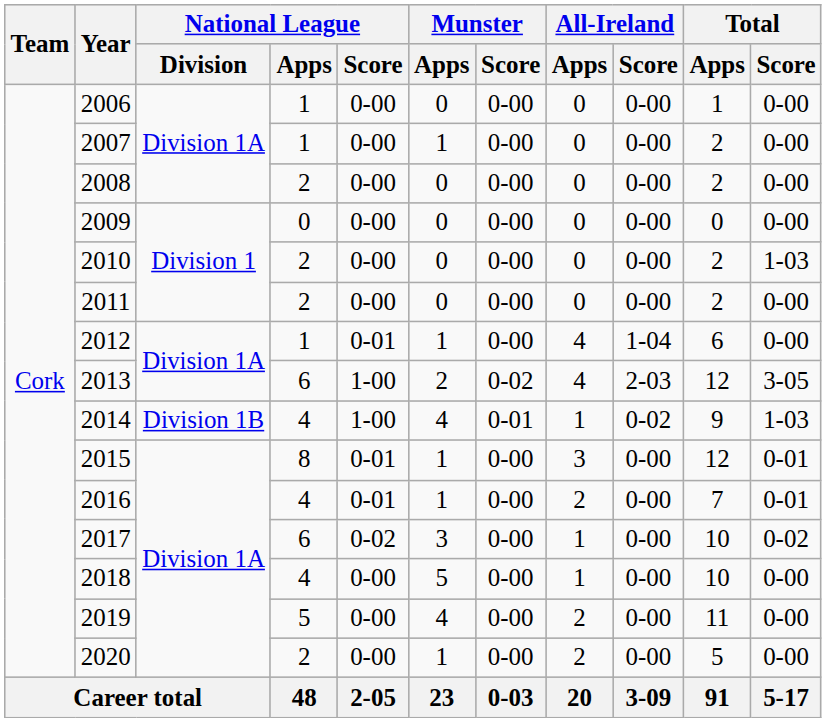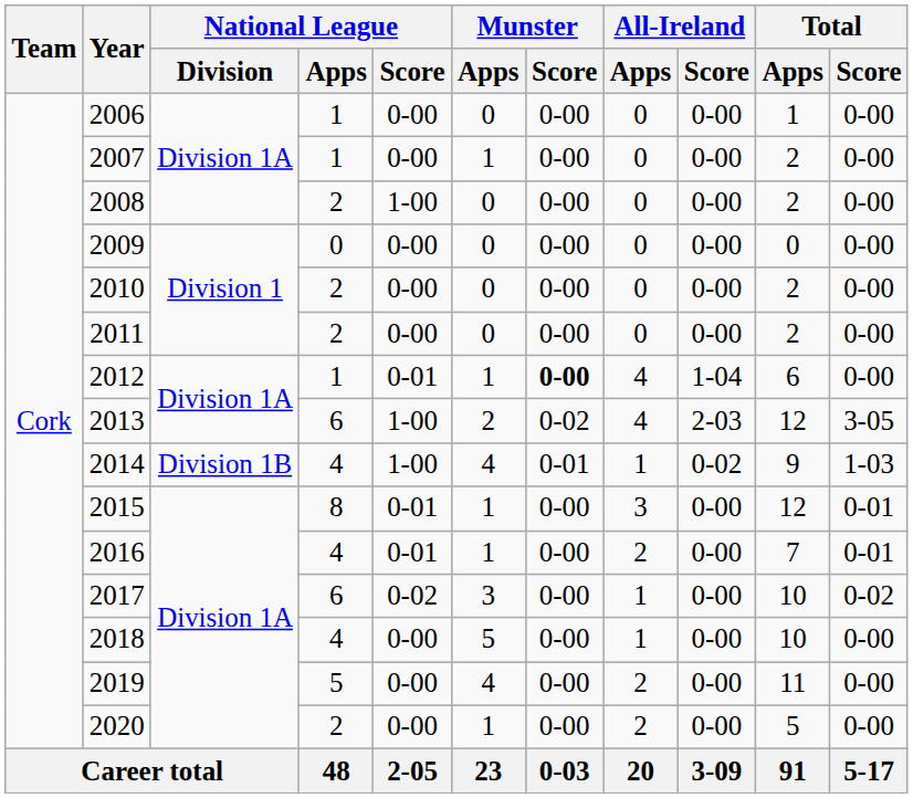2008 | National League / Score: 0-00 -> 1-00
2010 | Total / Score: 1-03 -> 0-00
2012 | Munster / Score: normal -> bold
